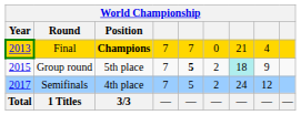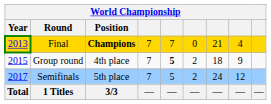Group round | Position: 5th place -> 4th place
Group round | column 7: paleturquoise background -> no background
Semifinals | Position: 4th place -> 5th place
